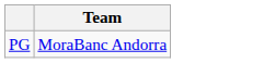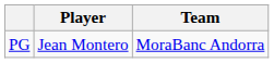+ column: Player | Jean Montero
